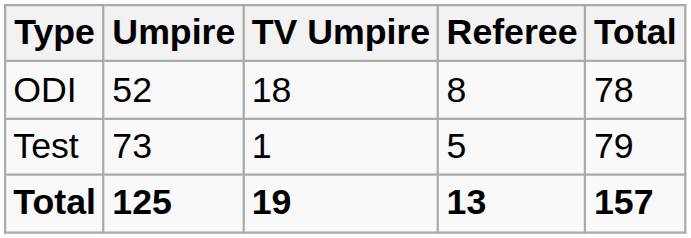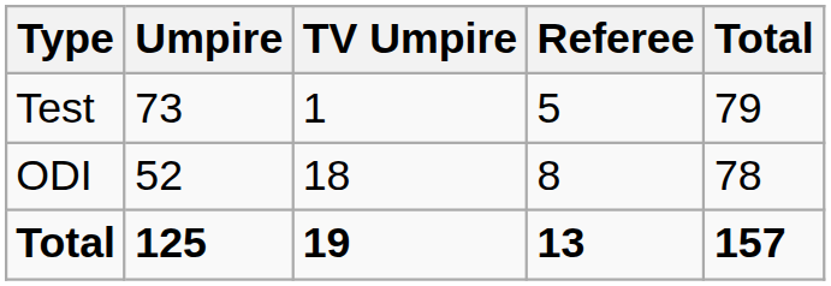rows swapped: ODI <-> Test
